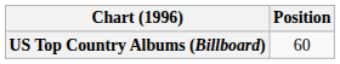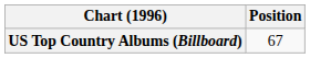US Top Country Albums (Billboard) | Position: 60 -> 67
